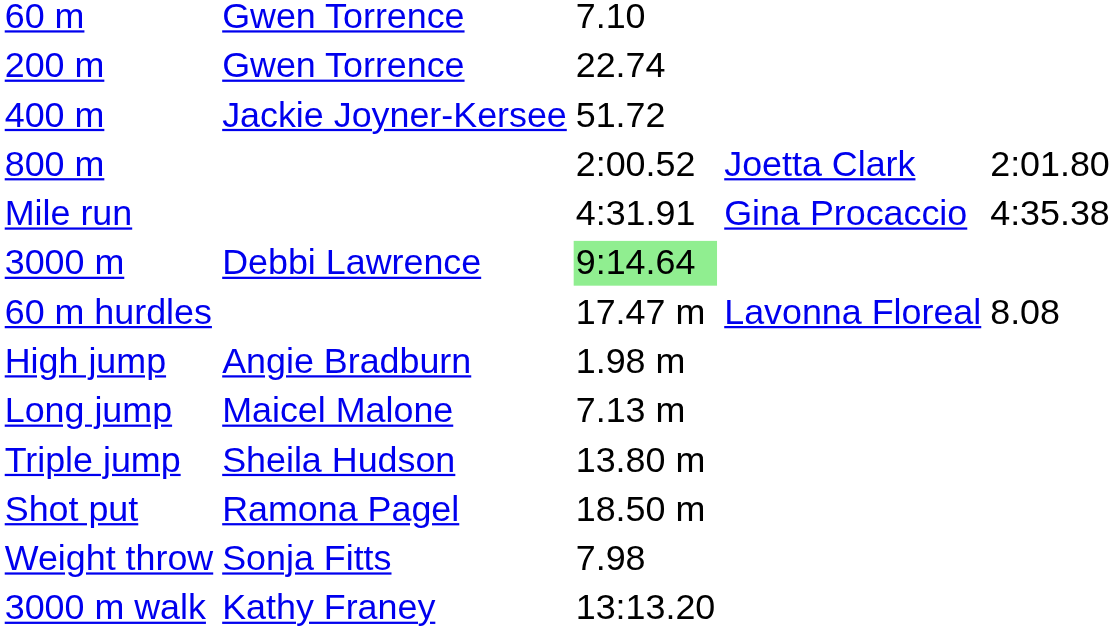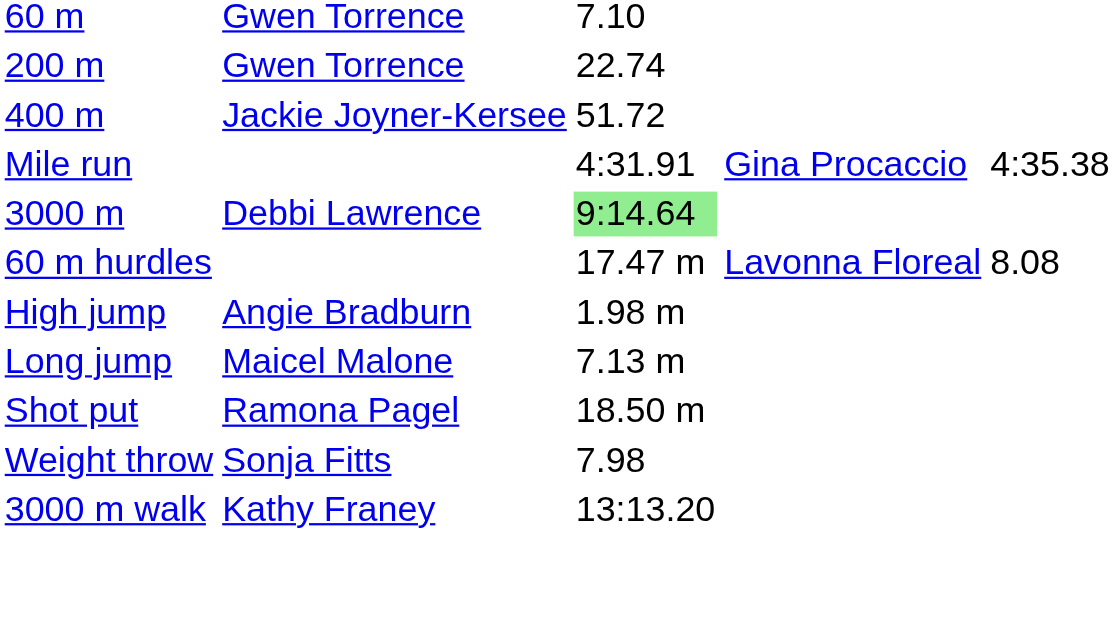- row: 800 m | 2:00.52 | Joetta Clark | 2:01.80
- row: Triple jump | Sheila Hudson | 13.80 m
